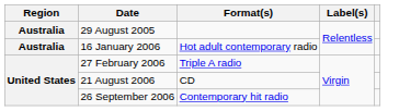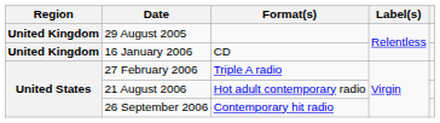29 August 2005 | Region: Australia -> United Kingdom
16 January 2006 | Region: Australia -> United Kingdom
16 January 2006 | Format(s): Hot adult contemporary radio -> CD
21 August 2006 | Format(s): CD -> Hot adult contemporary radio
